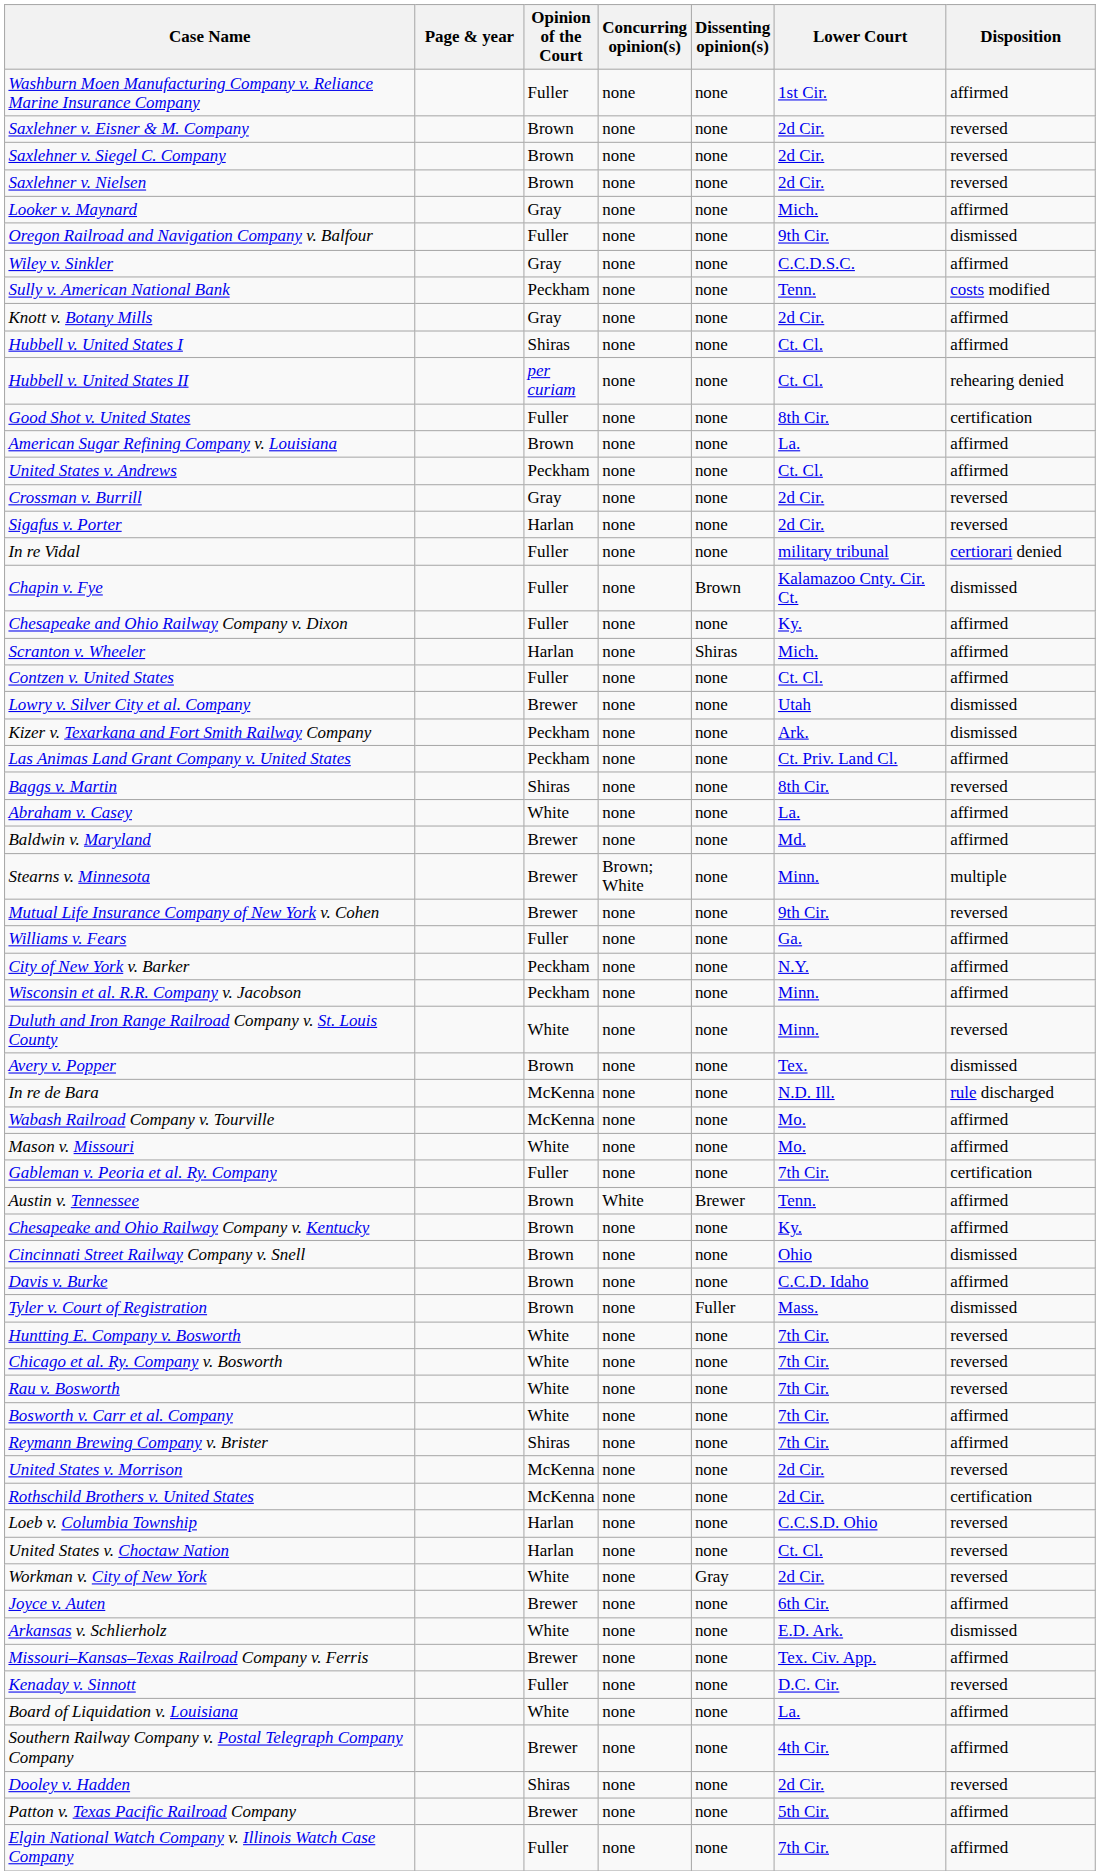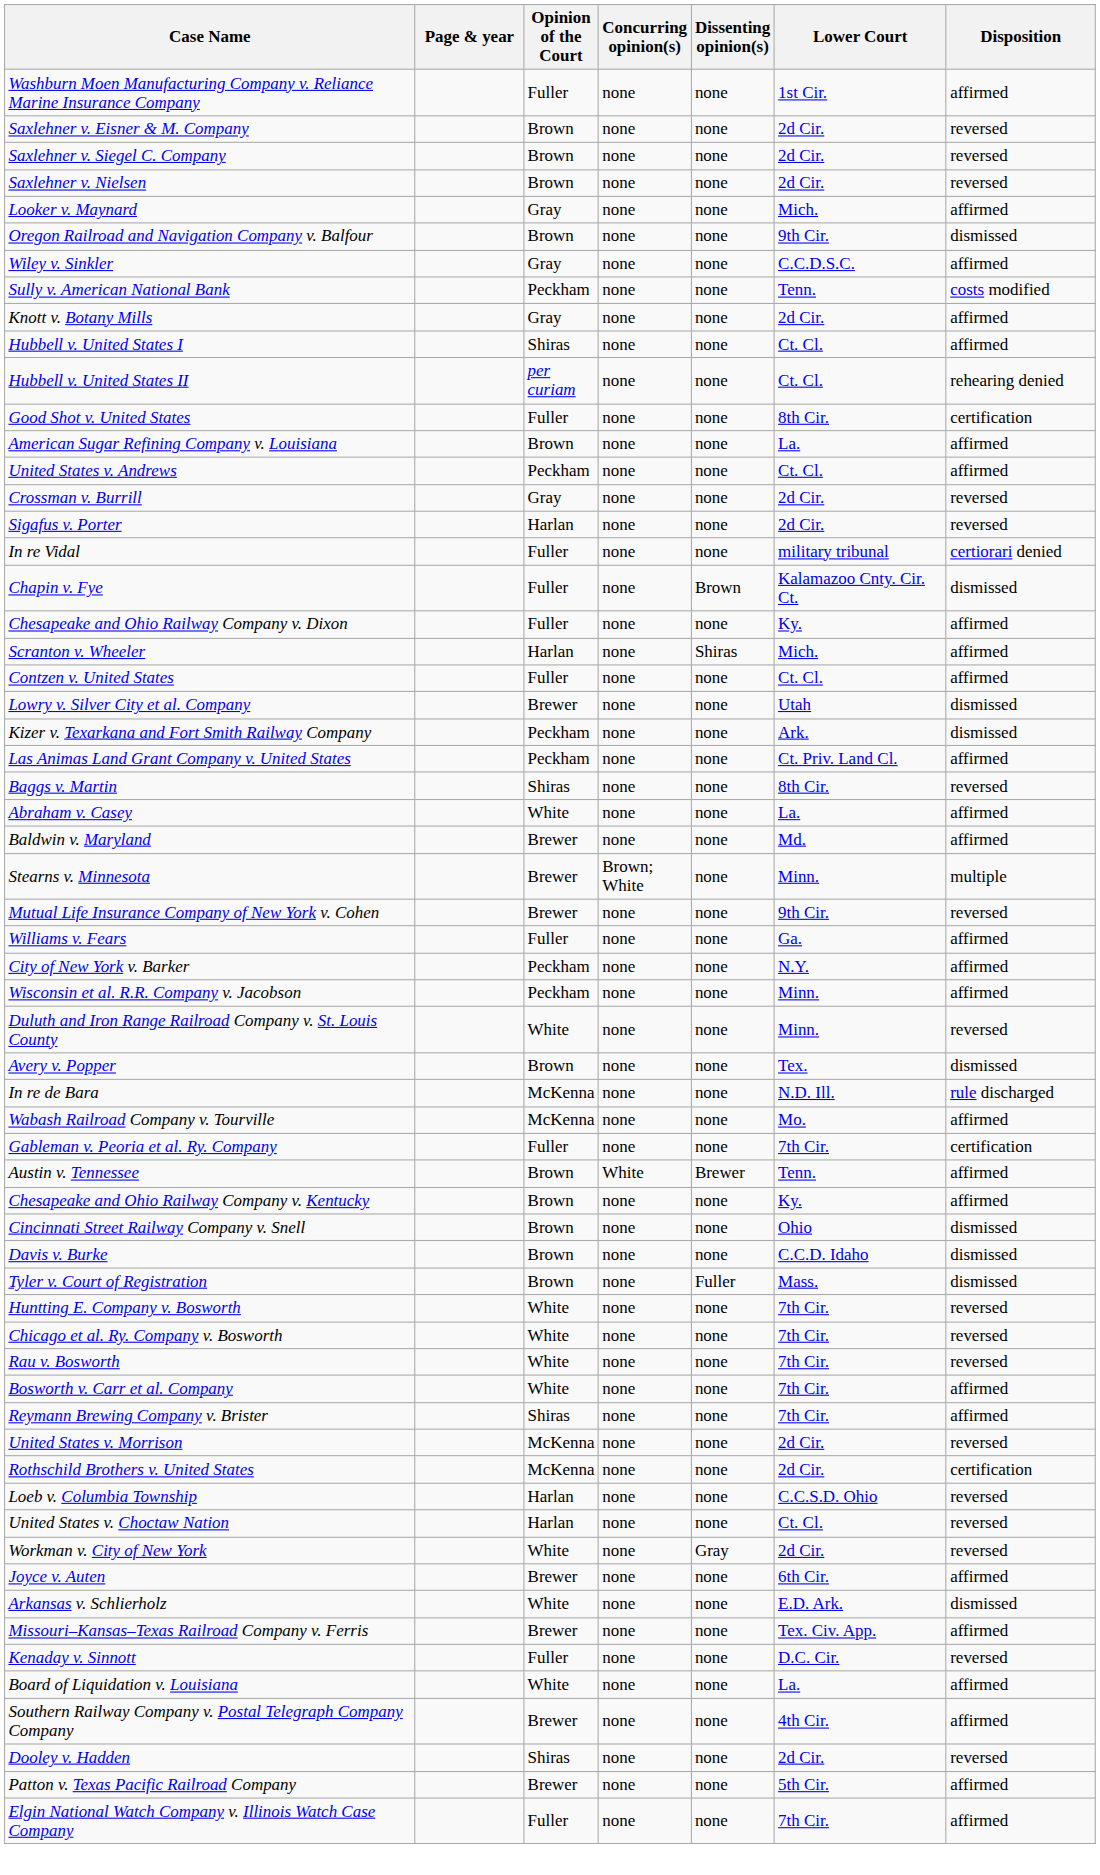Oregon Railroad and Navigation Company v. Balfour | Opinion of the Court: Fuller -> Brown
- row: Mason v. Missouri | White | none | none | Mo. | affirmed
Davis v. Burke | Disposition: affirmed -> dismissed
